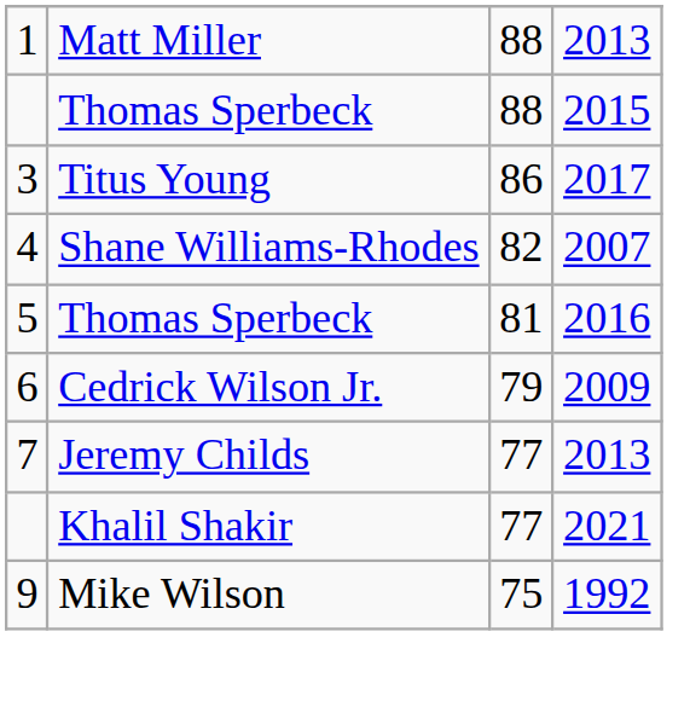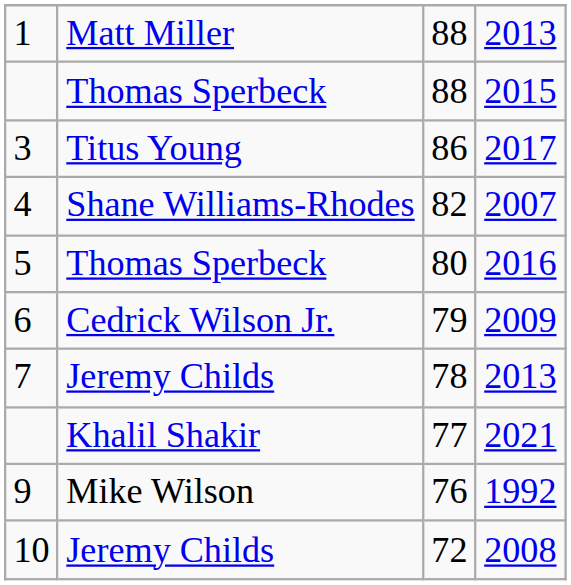5 | column 3: 81 -> 80
7 | column 3: 77 -> 78
9 | column 3: 75 -> 76
+ row: 10 | Jeremy Childs | 72 | 2008
